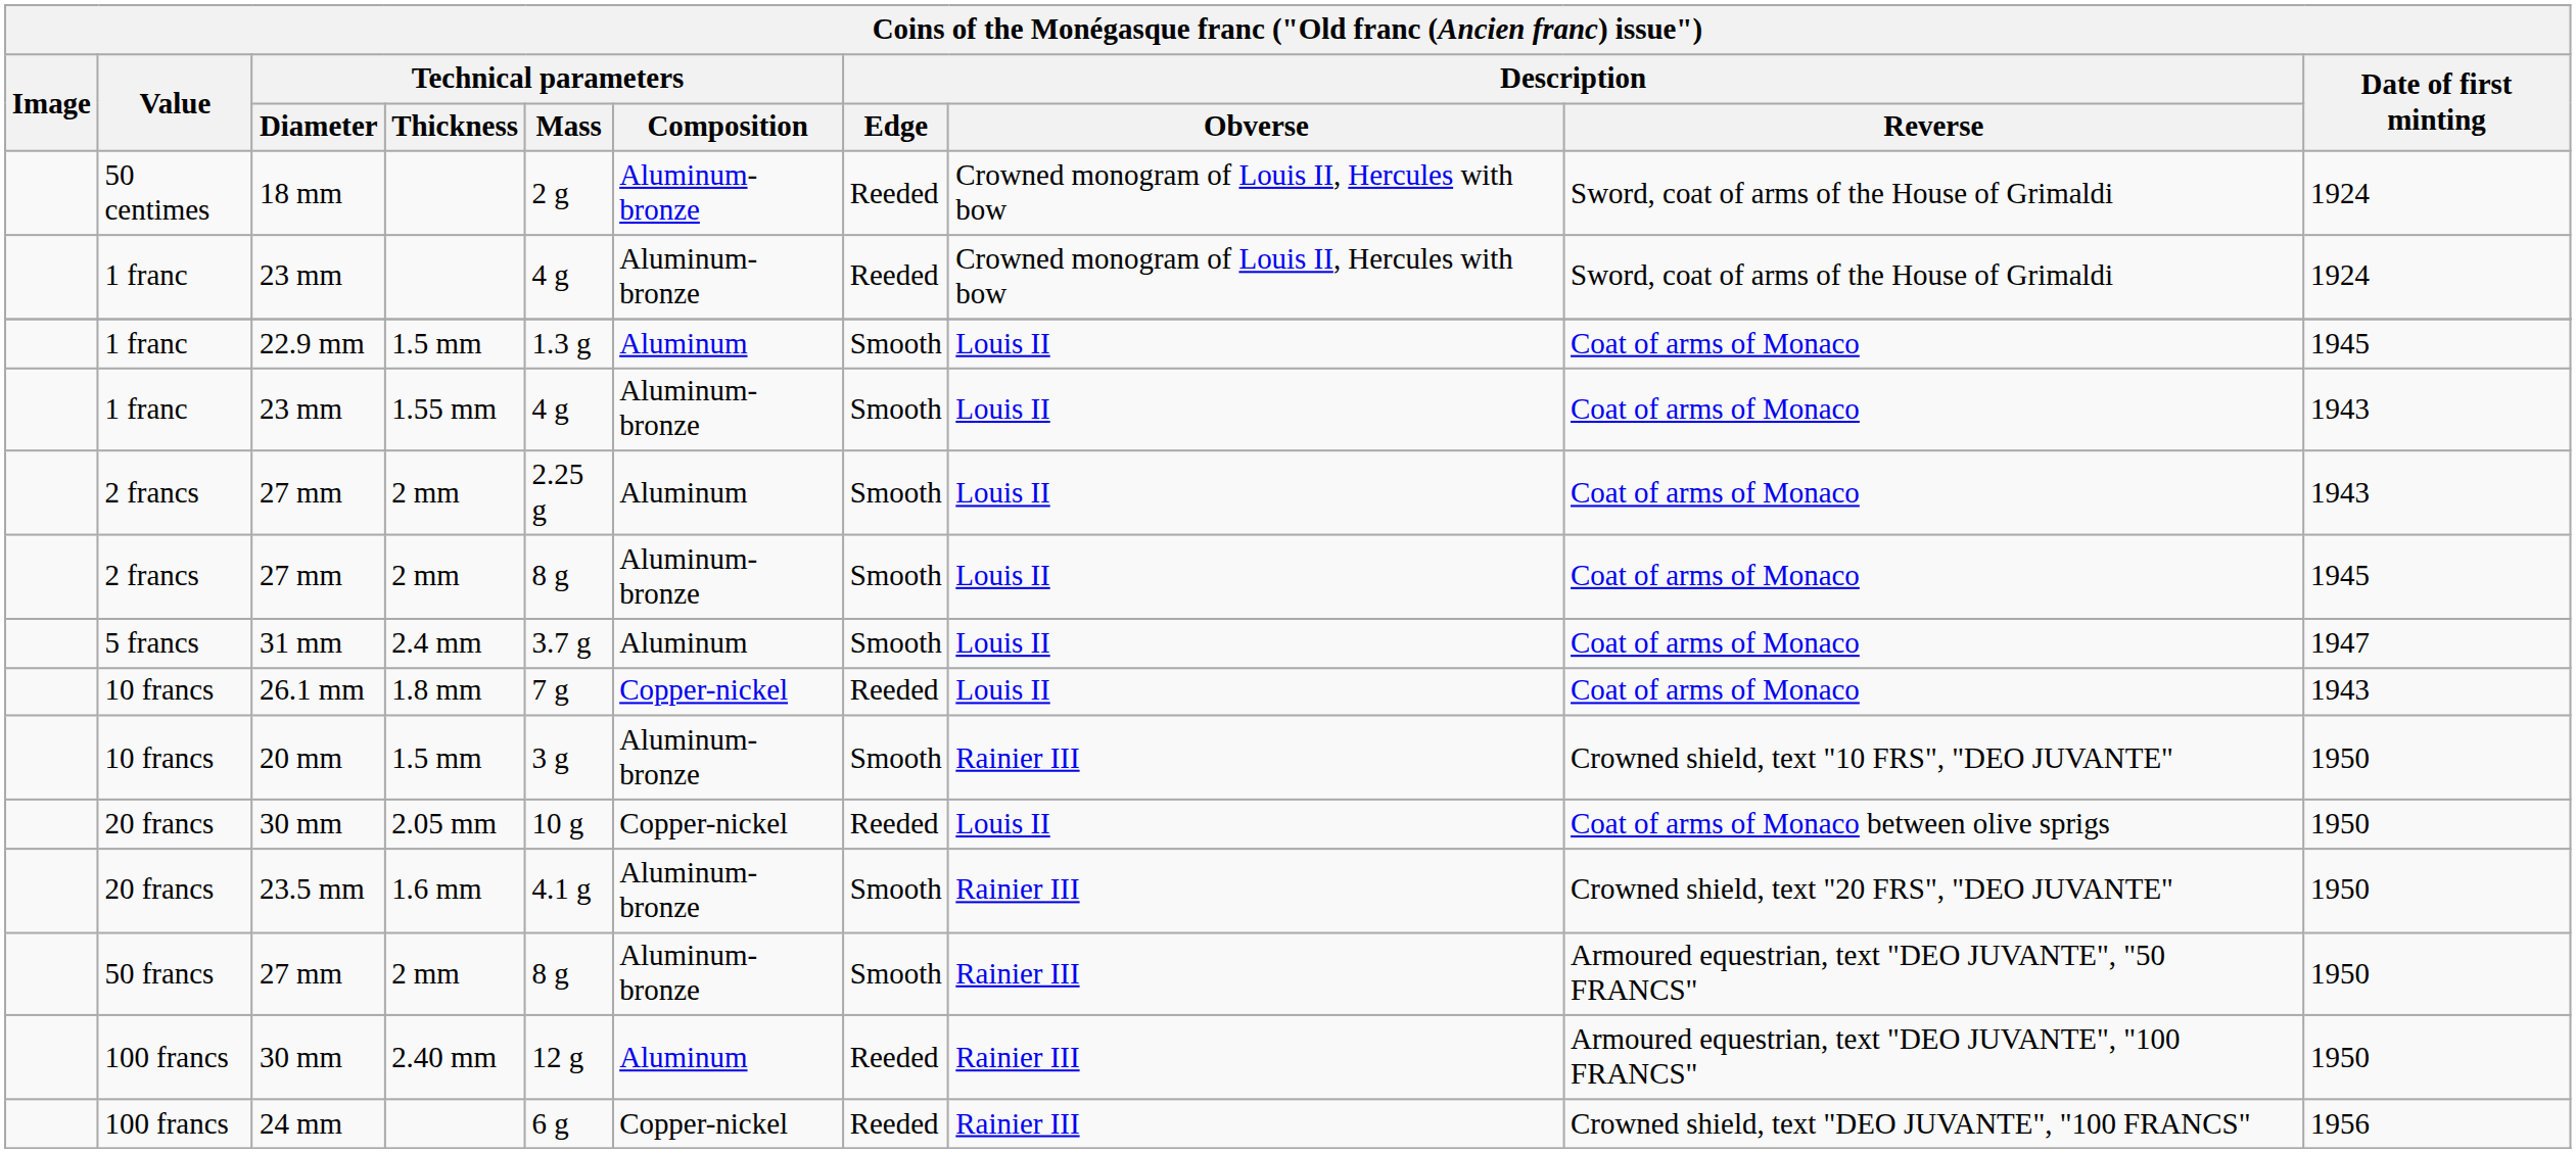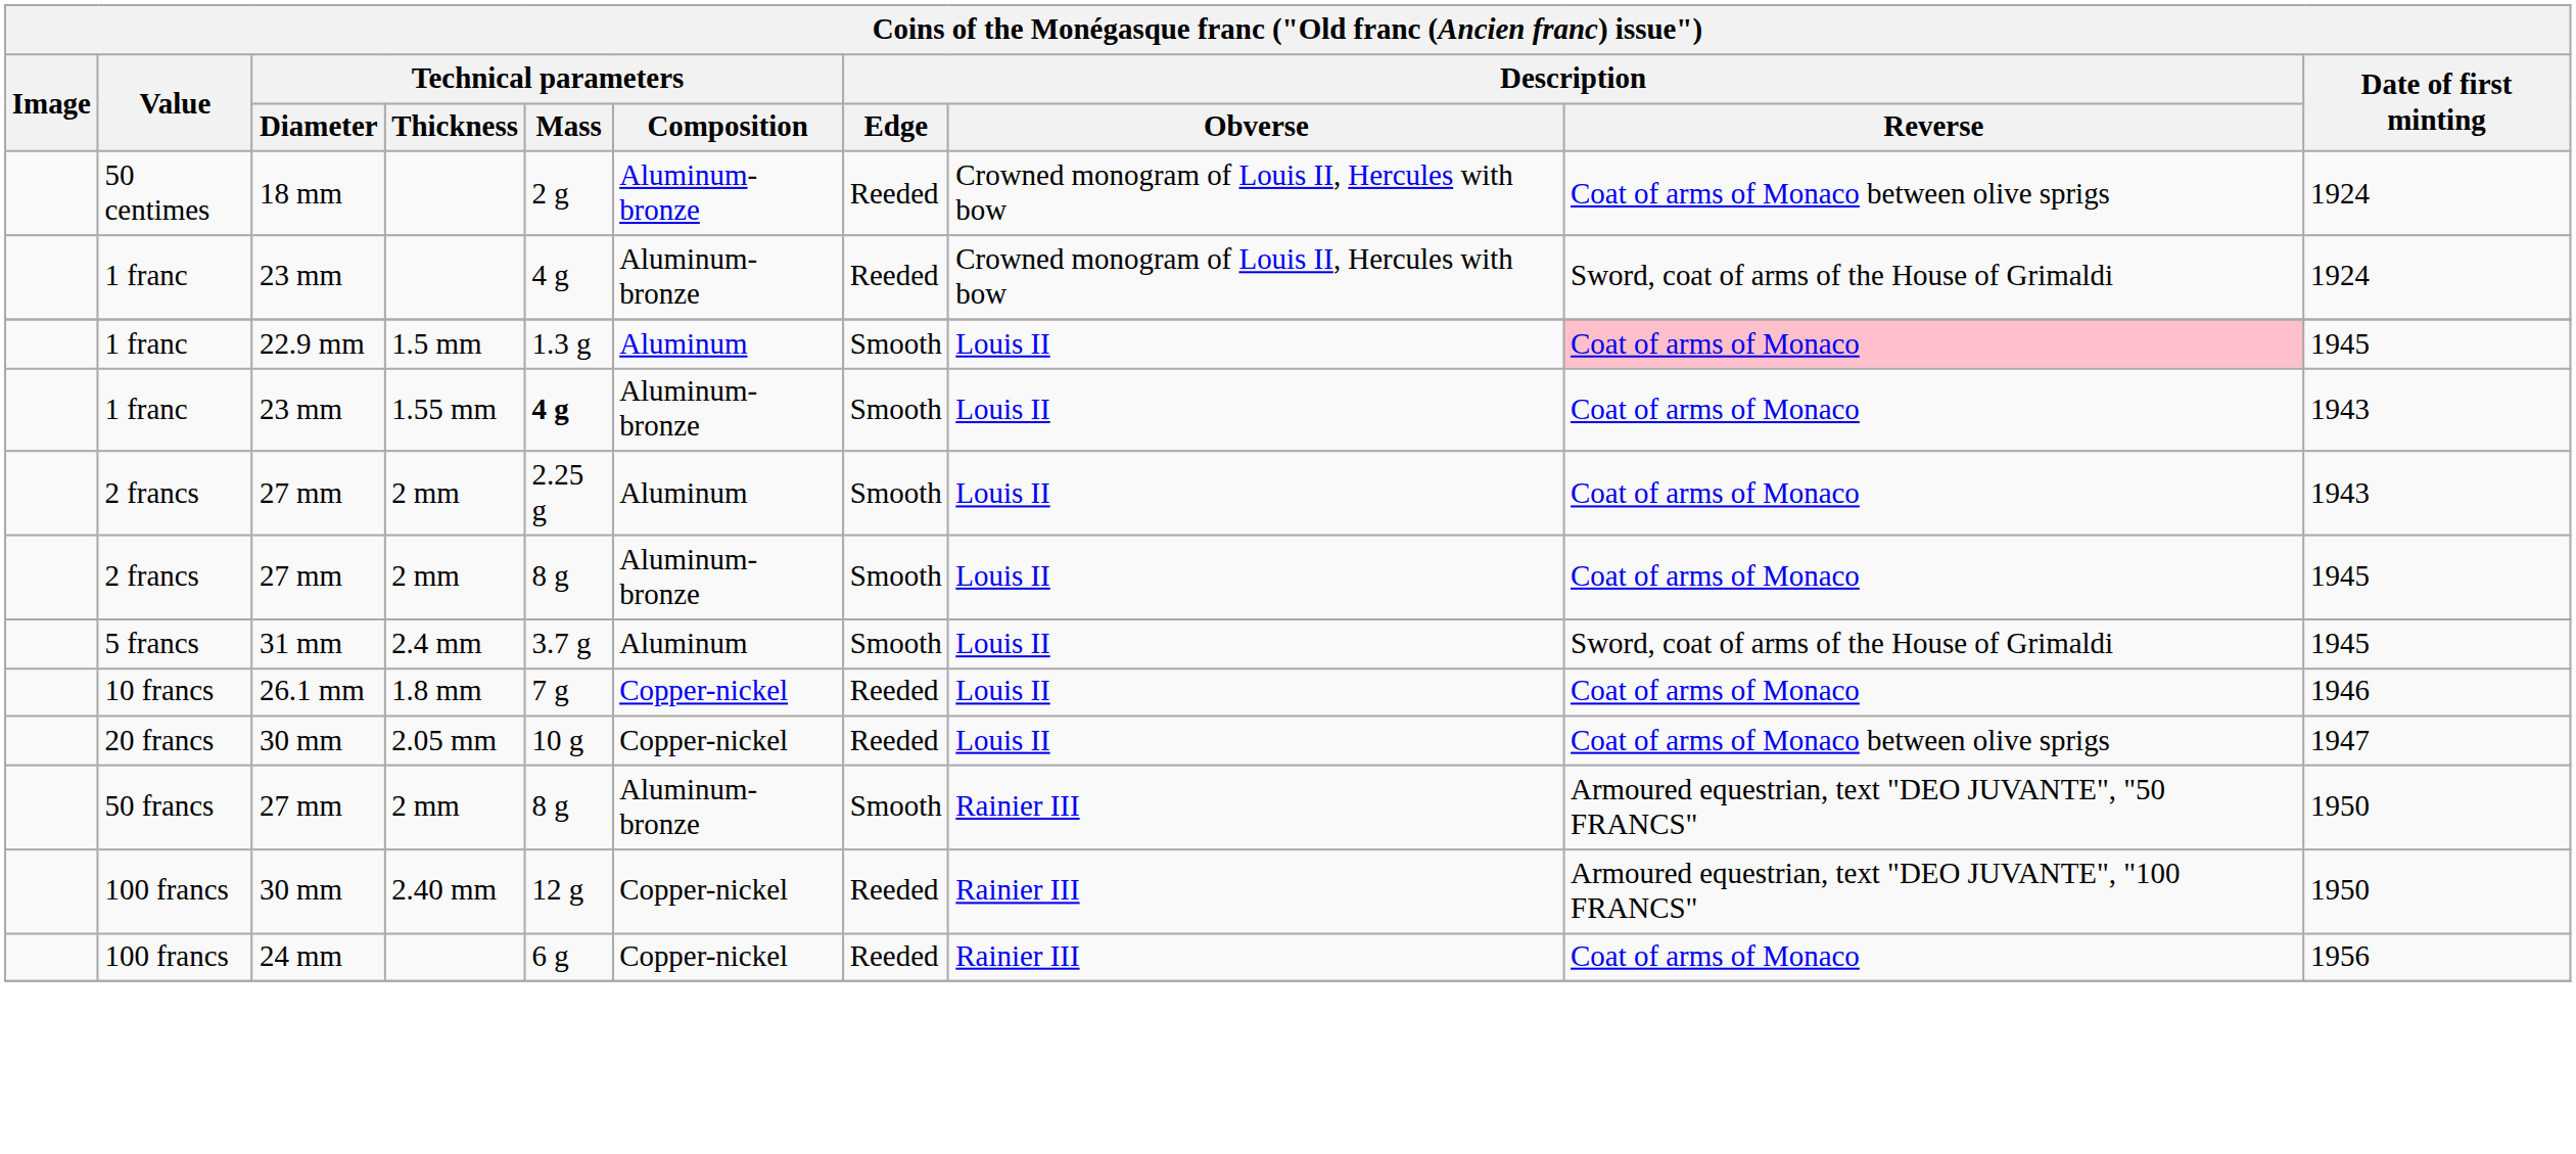18 mm | Description / Reverse: Sword, coat of arms of the House of Grimaldi -> Coat of arms of Monaco between olive sprigs
22.9 mm | Description / Reverse: no background -> pink background
23 mm / 1.55 mm | Technical parameters / Mass: normal -> bold
31 mm | Description / Reverse: Coat of arms of Monaco -> Sword, coat of arms of the House of Grimaldi
31 mm | Date of first minting: 1947 -> 1945
26.1 mm | Date of first minting: 1943 -> 1946
- row: 10 francs | 20 mm | 1.5 mm | 3 g | Aluminum-bronze | Smooth | Rainier III | Crowned shield, text "10 FRS", "DEO JUVANTE" | 1950
30 mm / 2.05 mm | Date of first minting: 1950 -> 1947
- row: 20 francs | 23.5 mm | 1.6 mm | 4.1 g | Aluminum-bronze | Smooth | Rainier III | Crowned shield, text "20 FRS", "DEO JUVANTE" | 1950
30 mm / 2.40 mm | Technical parameters / Composition: Aluminum -> Copper-nickel
24 mm | Description / Reverse: Crowned shield, text "DEO JUVANTE", "100 FRANCS" -> Coat of arms of Monaco
